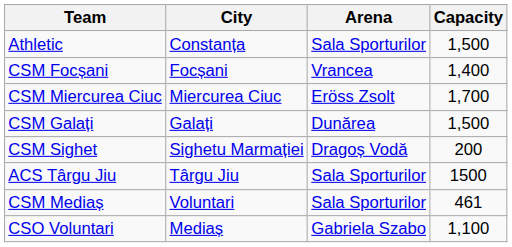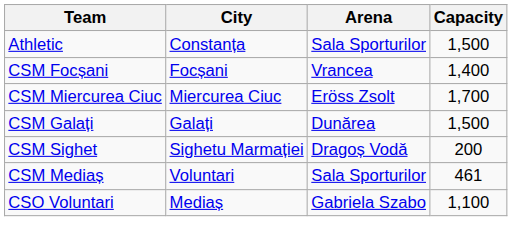- row: ACS Târgu Jiu | Târgu Jiu | Sala Sporturilor | 1500
